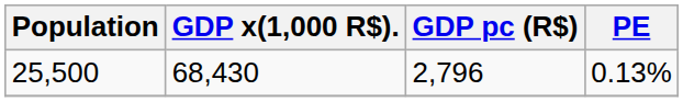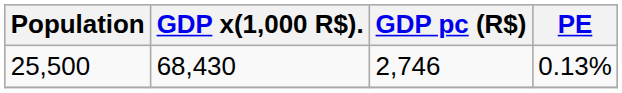25,500 | GDP pc (R$): 2,796 -> 2,746
